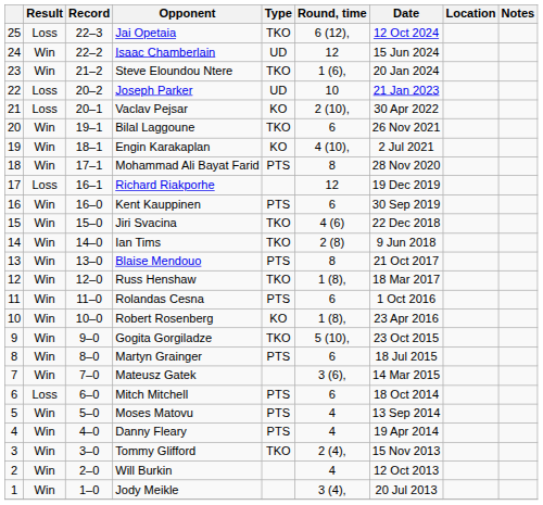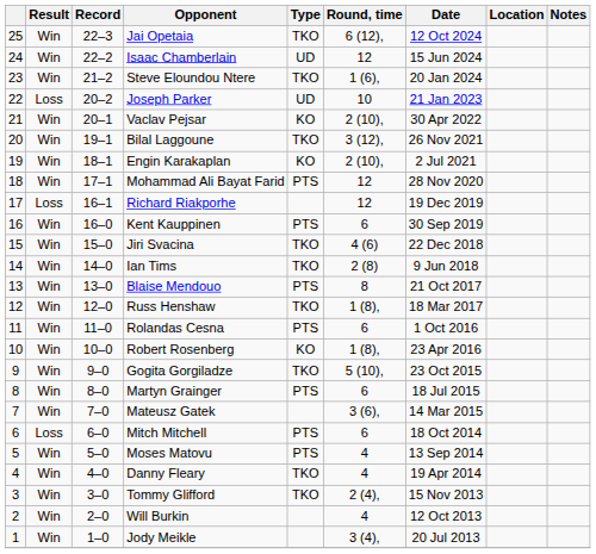Jai Opetaia | Result: Loss -> Win
Vaclav Pejsar | Result: Loss -> Win
Bilal Laggoune | Round, time: 6 -> 3 (12),
Engin Karakaplan | Round, time: 4 (10), -> 2 (10),
Mohammad Ali Bayat Farid | Round, time: 8 -> 12
Danny Fleary | Type: PTS -> TKO
